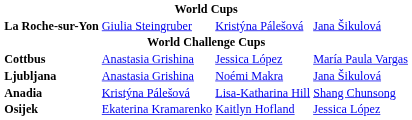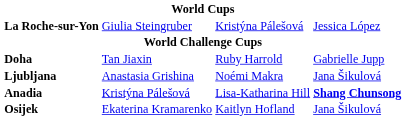La Roche-sur-Yon | column 4: Jana Šikulová -> Jessica López
- row: Cottbus | Anastasia Grishina | Jessica López | María Paula Vargas
+ row: Doha | Tan Jiaxin | Ruby Harrold | Gabrielle Jupp
Anadia | column 4: normal -> bold
Osijek | column 4: Jessica López -> Jana Šikulová
